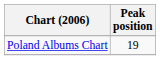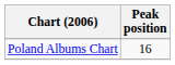Poland Albums Chart | Peak position: 19 -> 16
